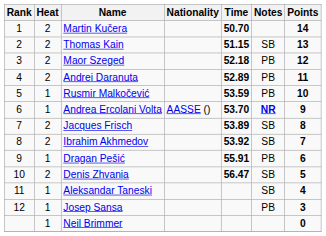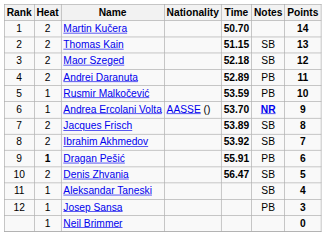Maor Szeged | Notes: PB -> SB
Dragan Pešić | Heat: normal -> bold
